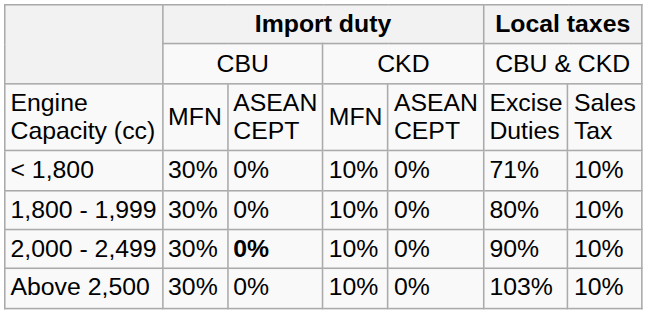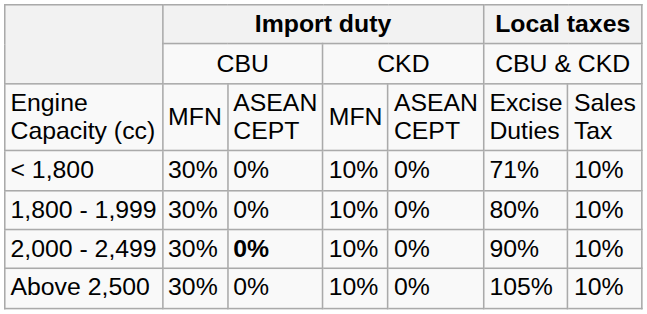Above 2,500 | column 6: 103% -> 105%
